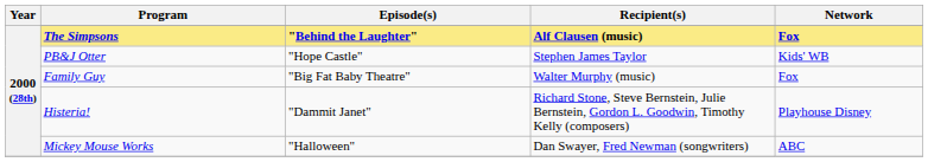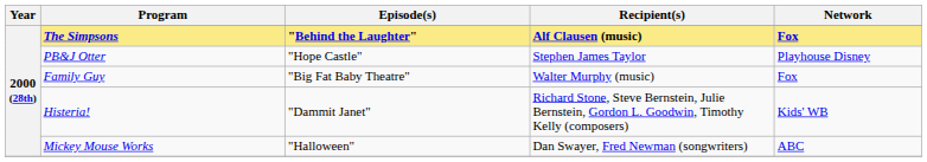PB&J Otter | Network: Kids' WB -> Playhouse Disney
Histeria! | Network: Playhouse Disney -> Kids' WB
